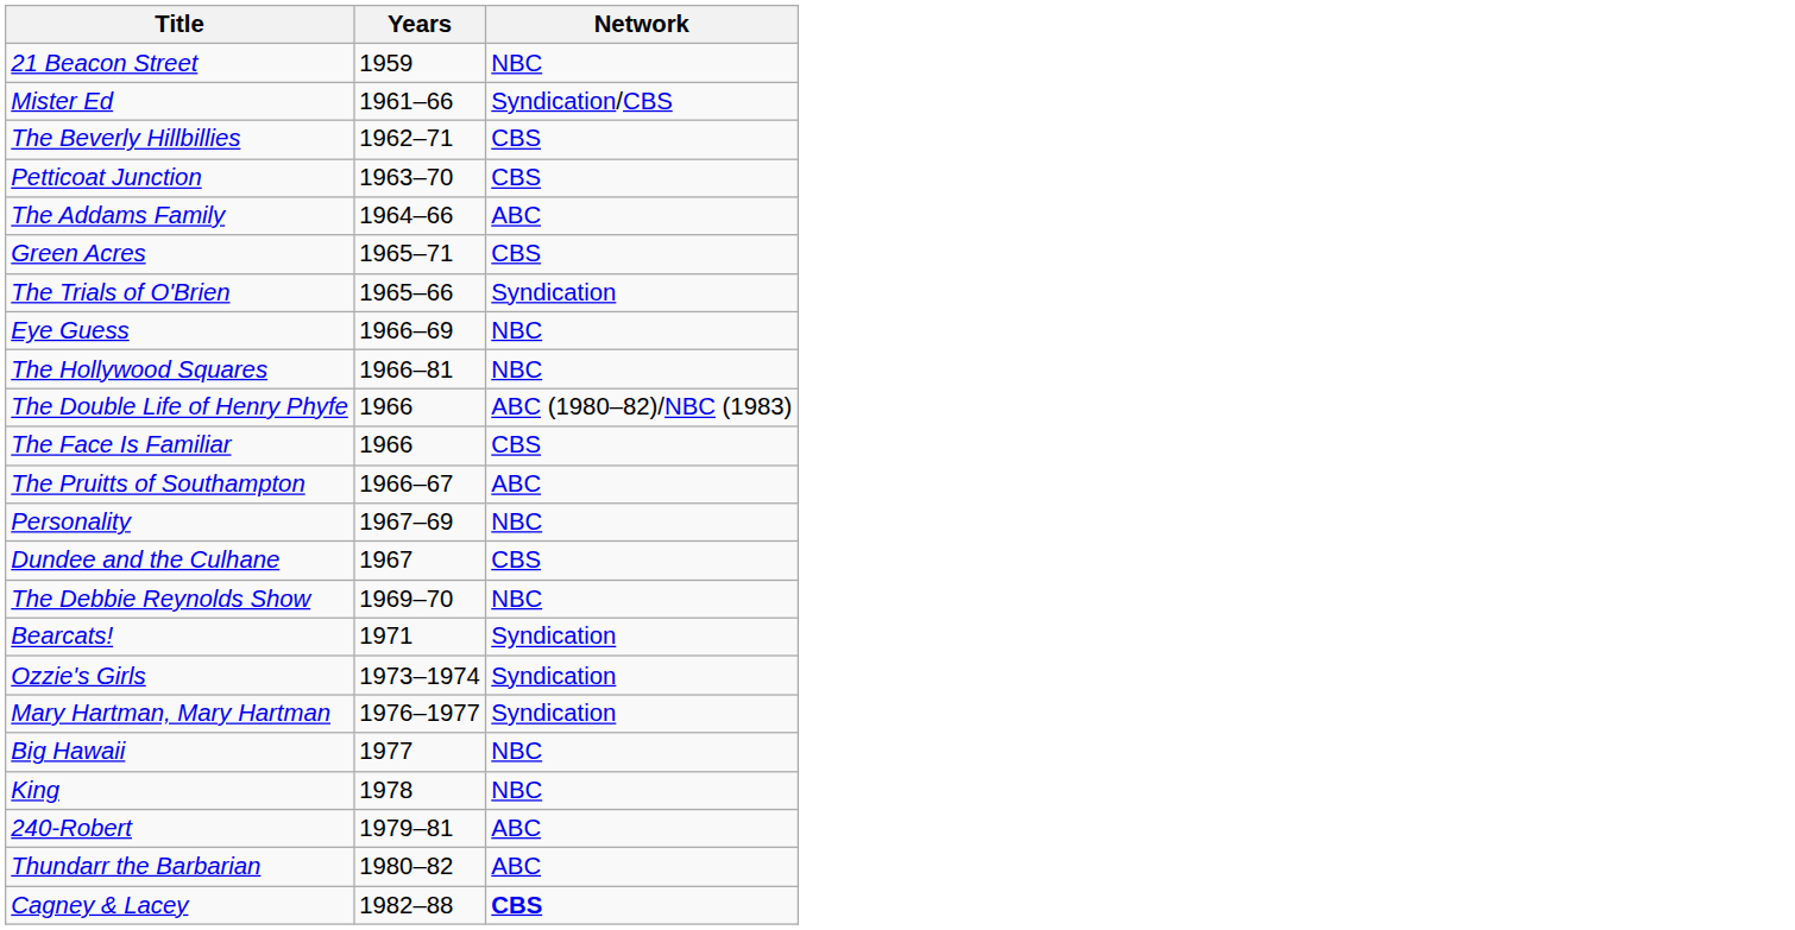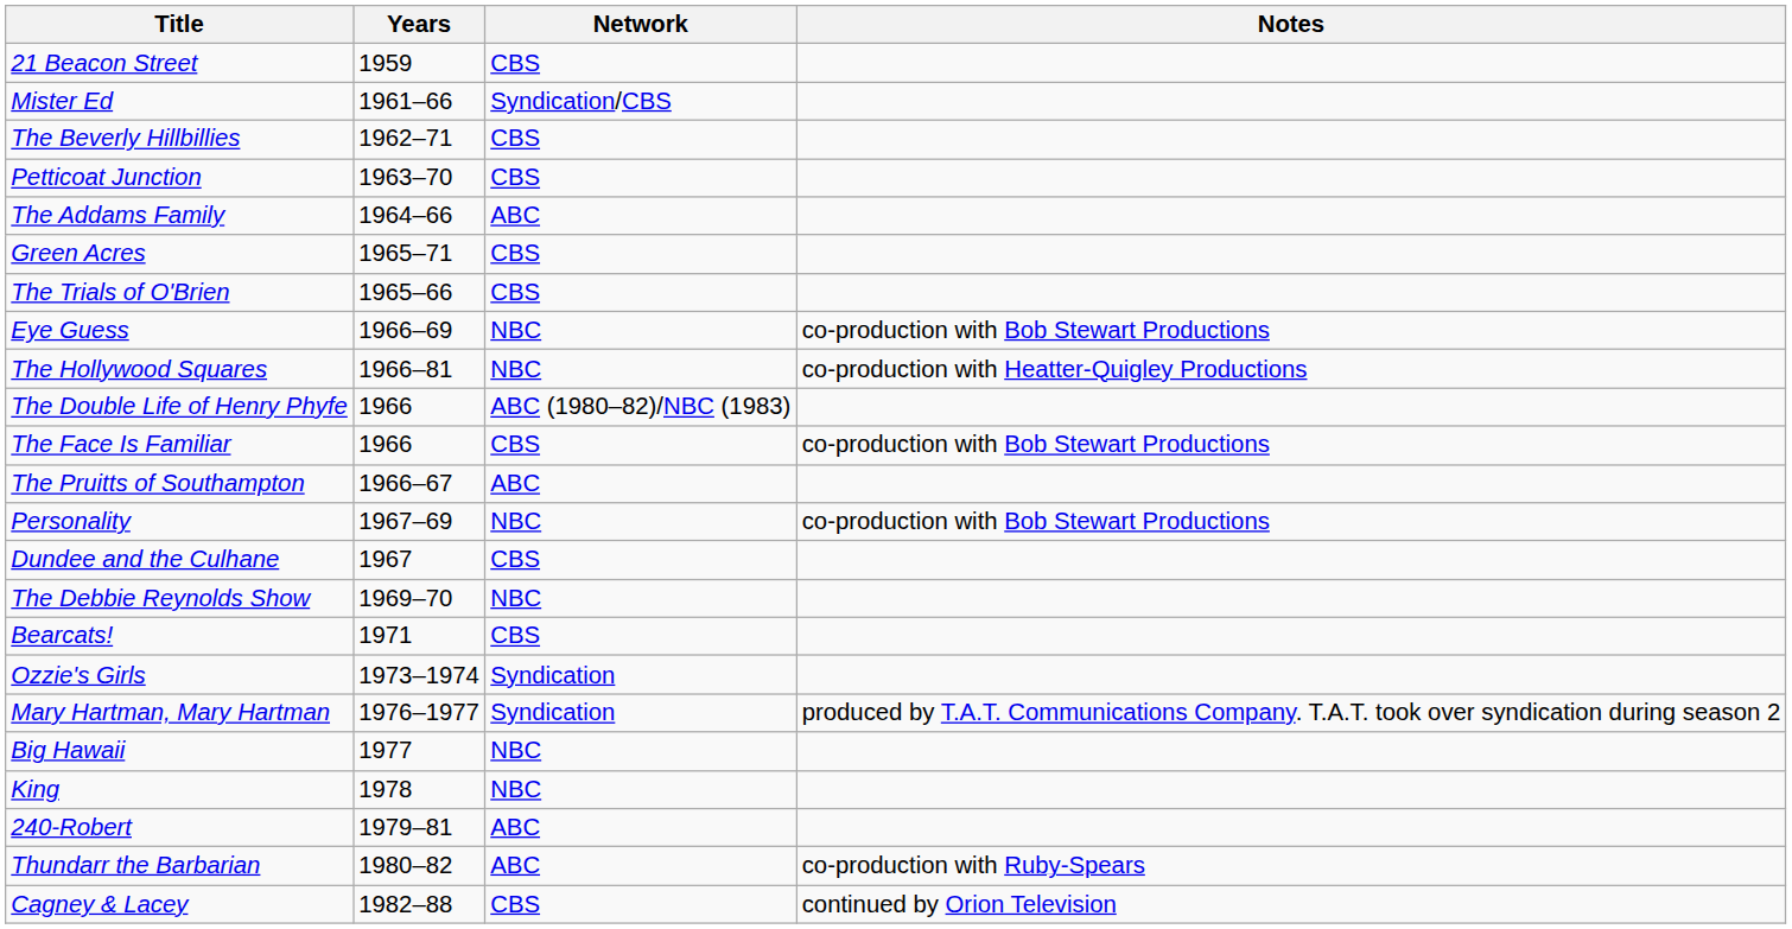+ column: Notes | co-production with Bob Stewart Productions | co-production with Heatter-Quigley Productions | co-production with Bob Stewart Productions | co-production with Bob Stewart Productions | produced by T.A.T. Communications Company. T.A.T. took over syndication during season 2 | co-production with Ruby-Spears | continued by Orion Television
21 Beacon Street | Network: NBC -> CBS
The Trials of O'Brien | Network: Syndication -> CBS
Bearcats! | Network: Syndication -> CBS
Cagney & Lacey | Network: bold -> normal
